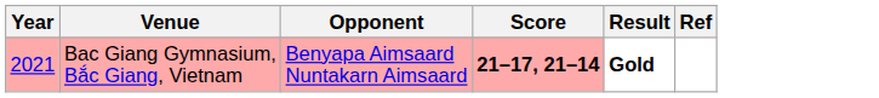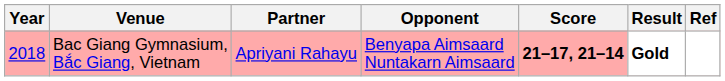+ column: Partner | Apriyani Rahayu
Bac Giang Gymnasium, Bắc Giang, Vietnam | Year: 2021 -> 2018
